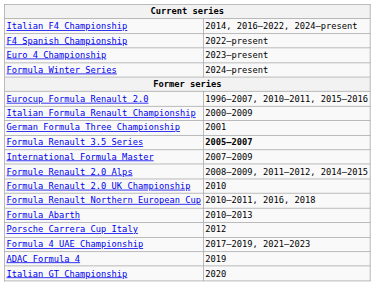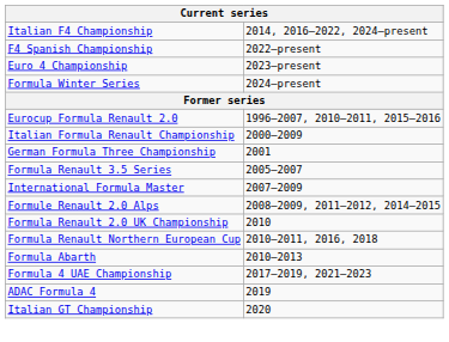Formula Renault 3.5 Series | column 2: bold -> normal
- row: Porsche Carrera Cup Italy | 2012
